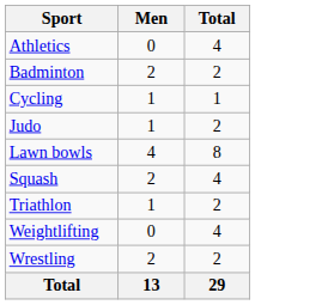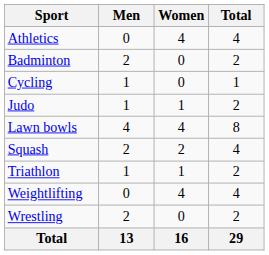+ column: Women | 4 | 0 | 0 | 1 | 4 | 2 | 1 | 4 | 0 | 16
